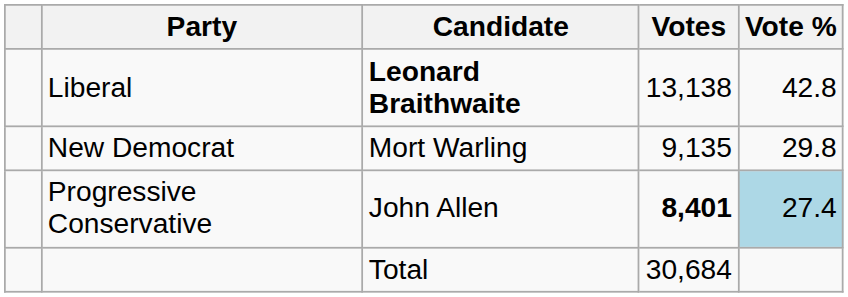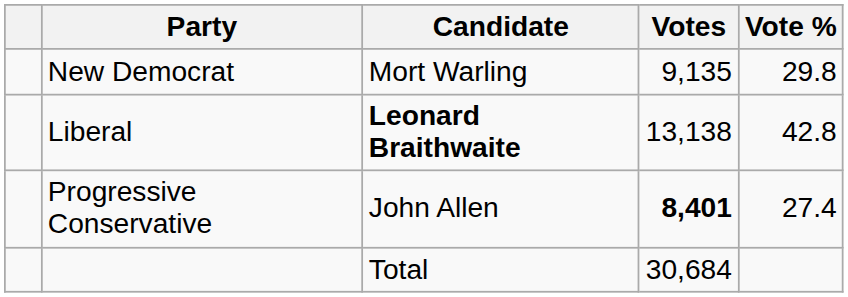rows swapped: Liberal <-> New Democrat
Progressive Conservative | Vote %: lightblue background -> no background
